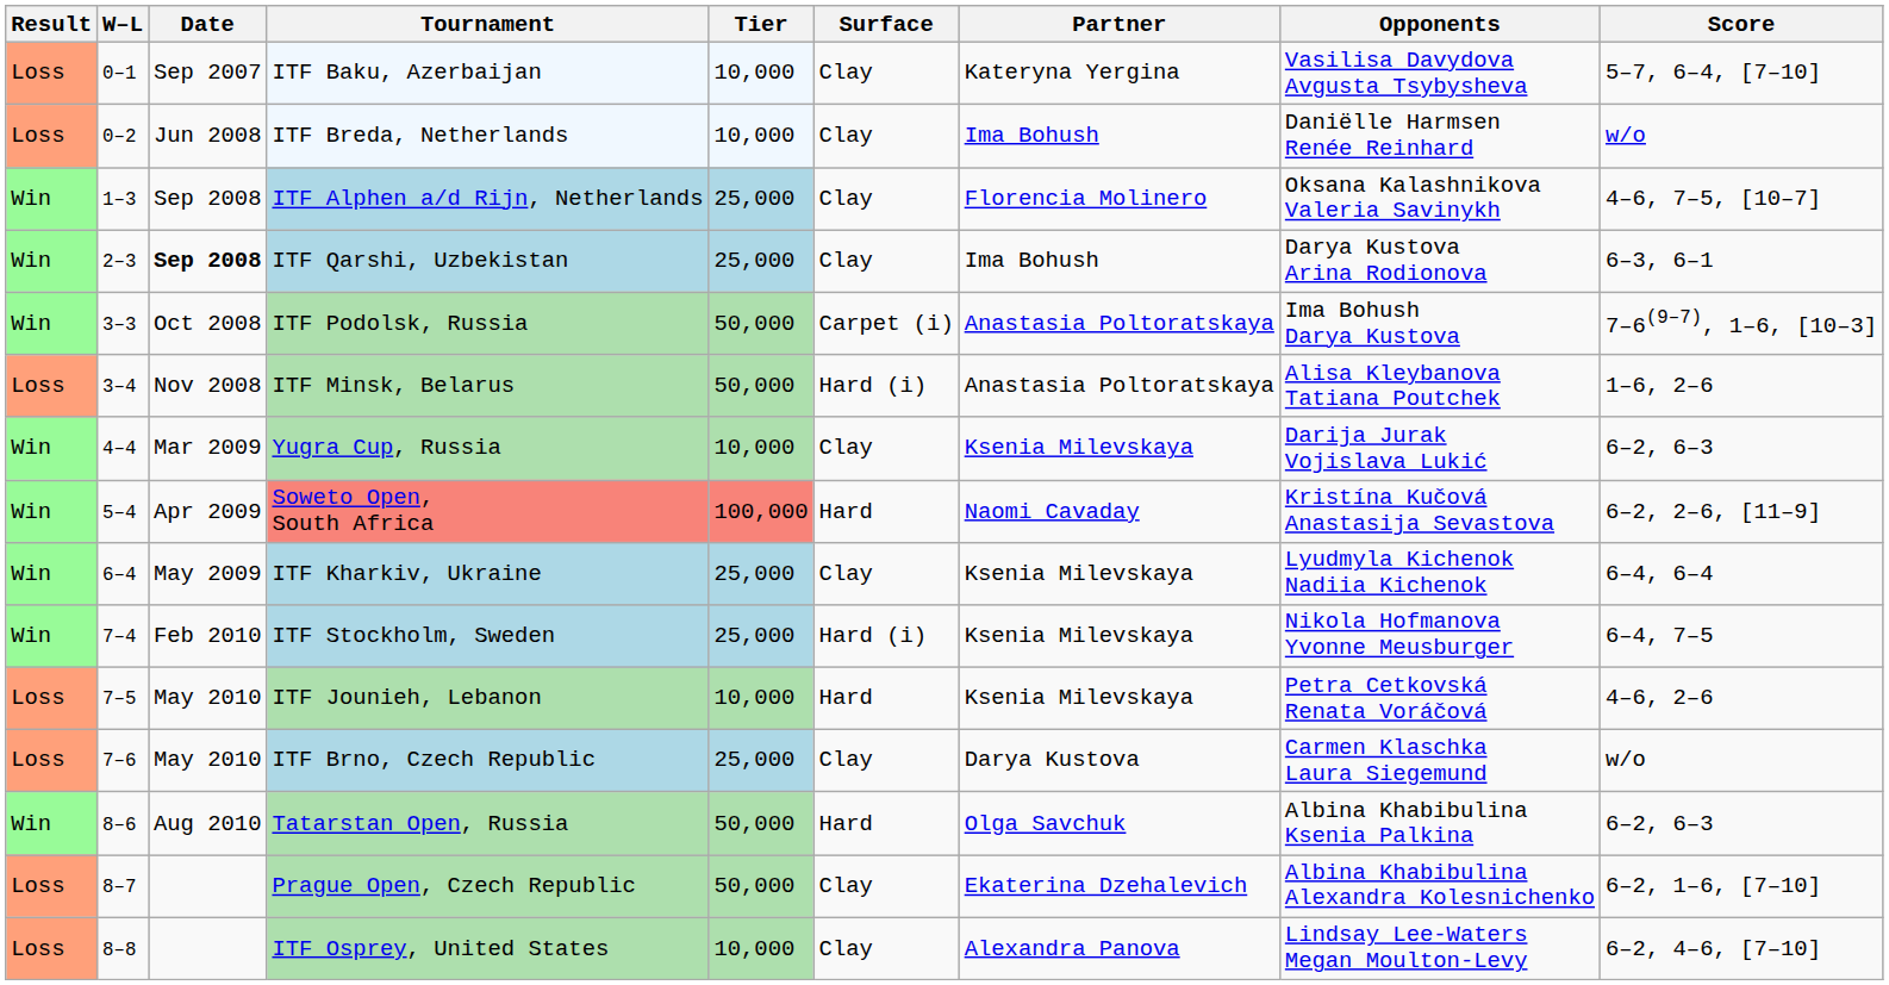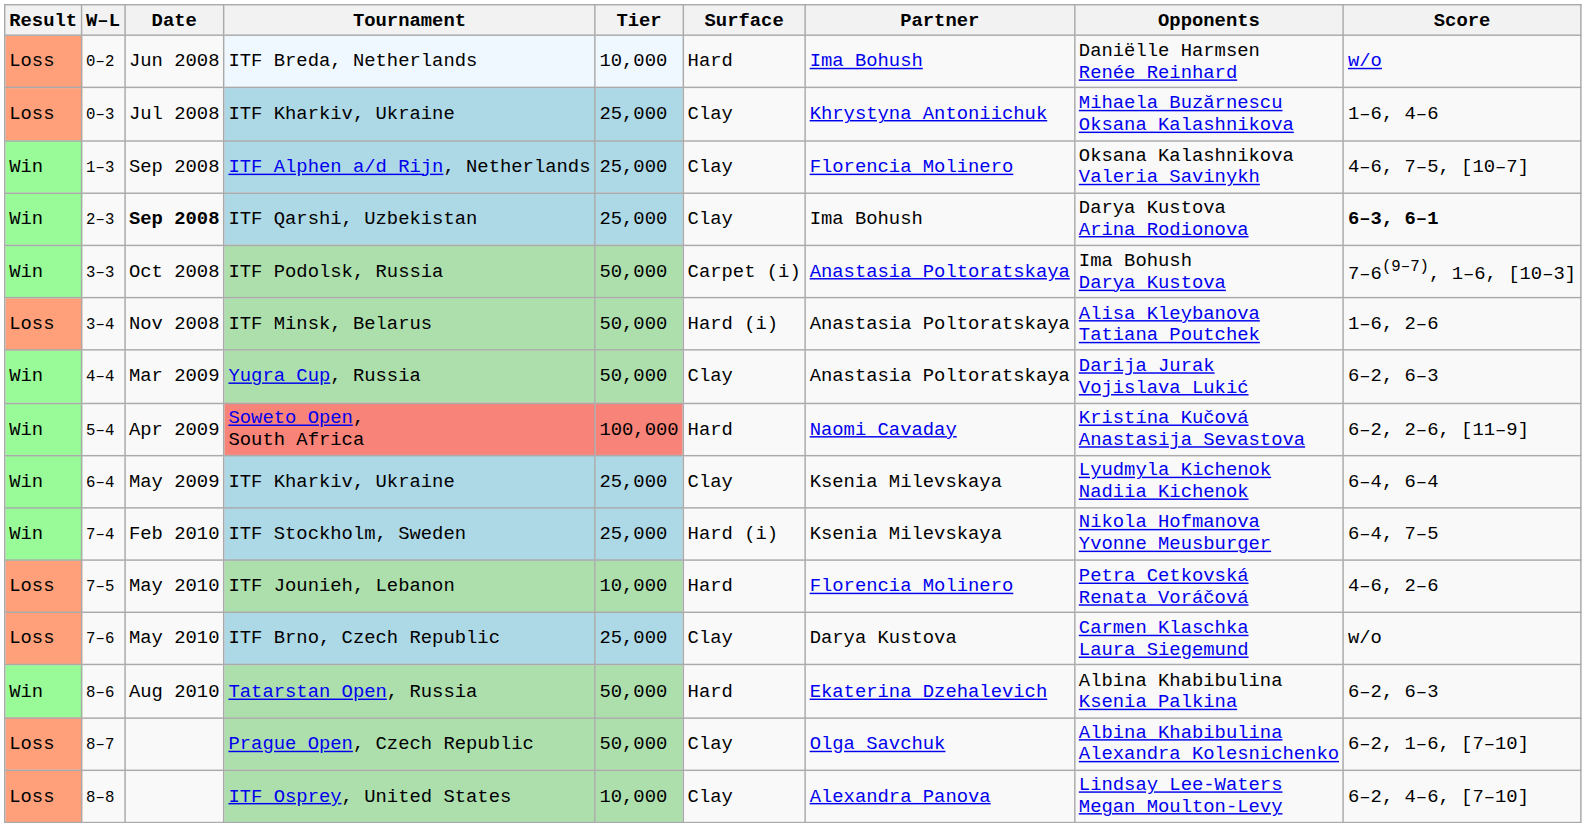- row: Loss | 0–1 | Sep 2007 | ITF Baku, Azerbaijan | 10,000 | Clay | Kateryna Yergina | Vasilisa Davydova Avgusta Tsybysheva | 5–7, 6–4, [7–10]
ITF Breda, Netherlands | Surface: Clay -> Hard
+ row: Loss | 0–3 | Jul 2008 | ITF Kharkiv, Ukraine | 25,000 | Clay | Khrystyna Antoniichuk | Mihaela Buzărnescu Oksana Kalashnikova | 1–6, 4–6
ITF Qarshi, Uzbekistan | Score: normal -> bold
Yugra Cup, Russia | Tier: 10,000 -> 50,000
Yugra Cup, Russia | Partner: Ksenia Milevskaya -> Anastasia Poltoratskaya
ITF Jounieh, Lebanon | Partner: Ksenia Milevskaya -> Florencia Molinero
Tatarstan Open, Russia | Partner: Olga Savchuk -> Ekaterina Dzehalevich
Prague Open, Czech Republic | Partner: Ekaterina Dzehalevich -> Olga Savchuk
